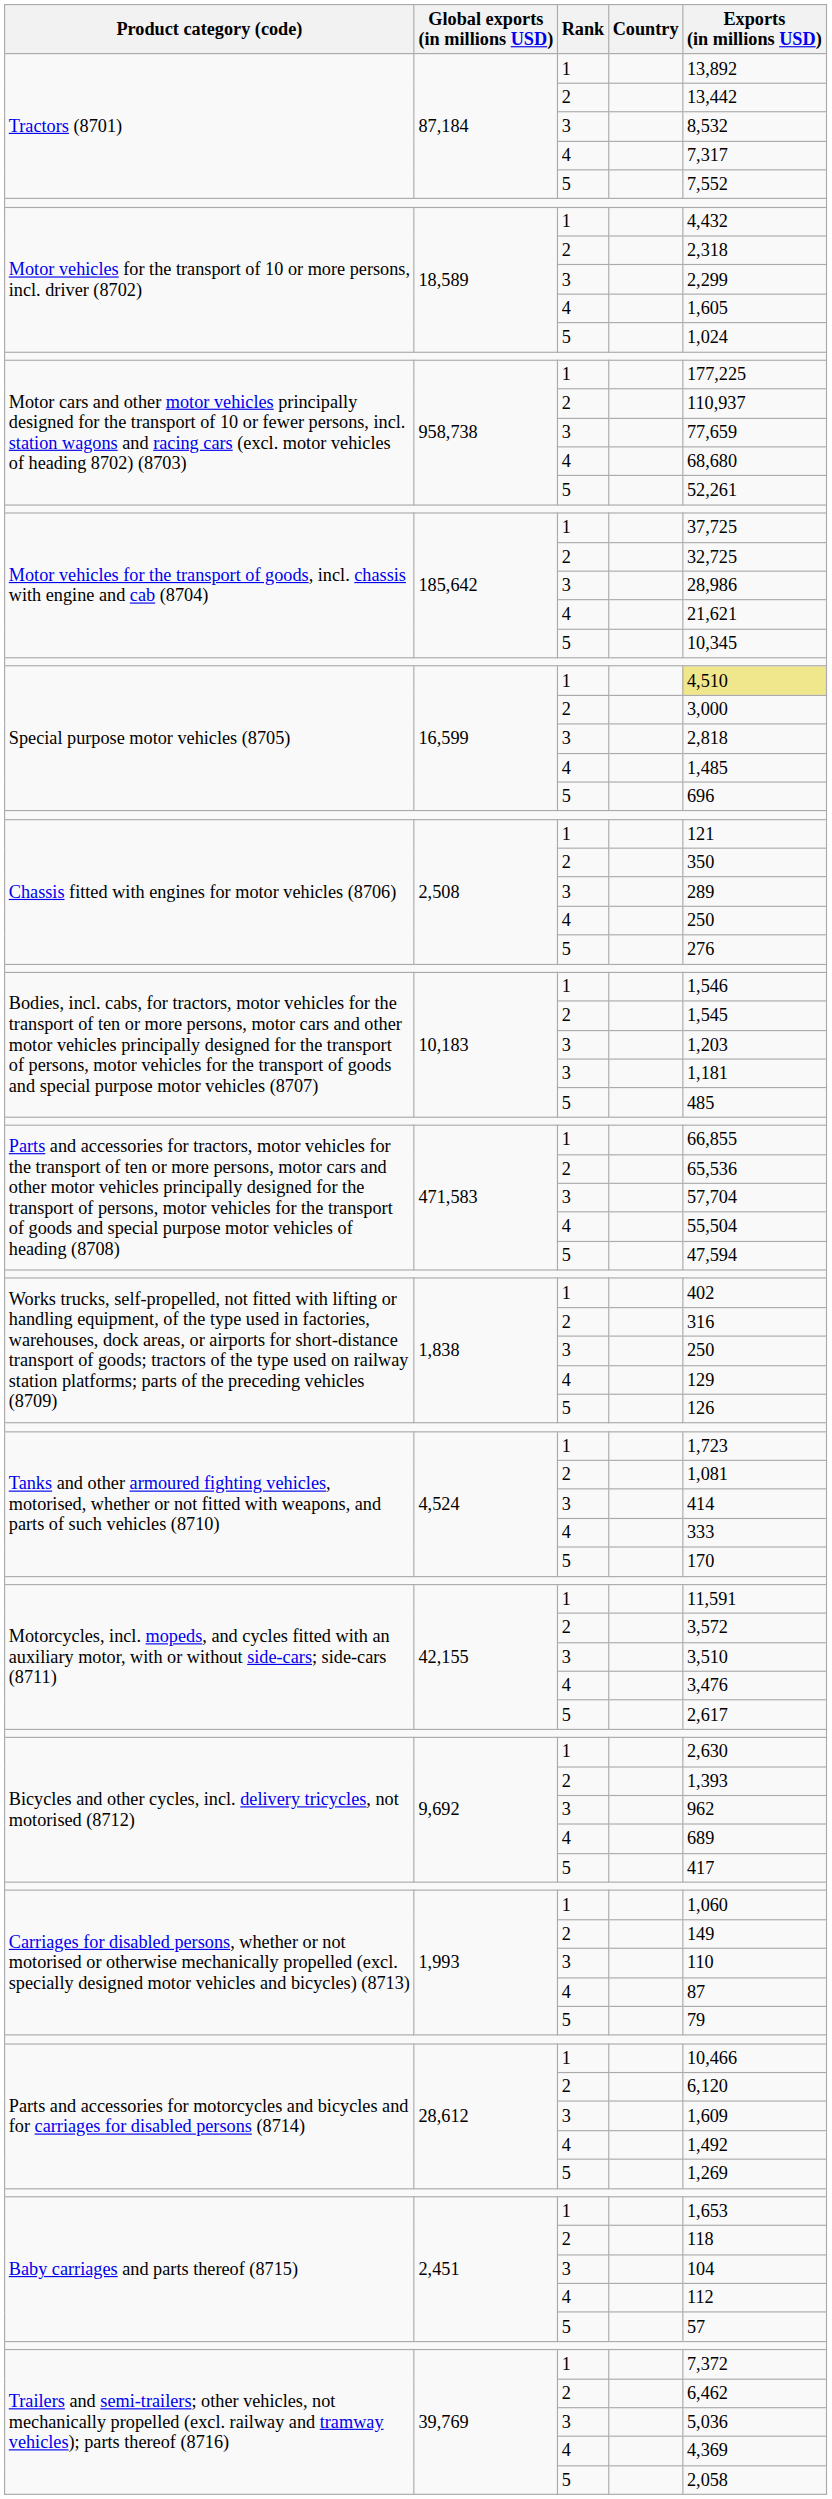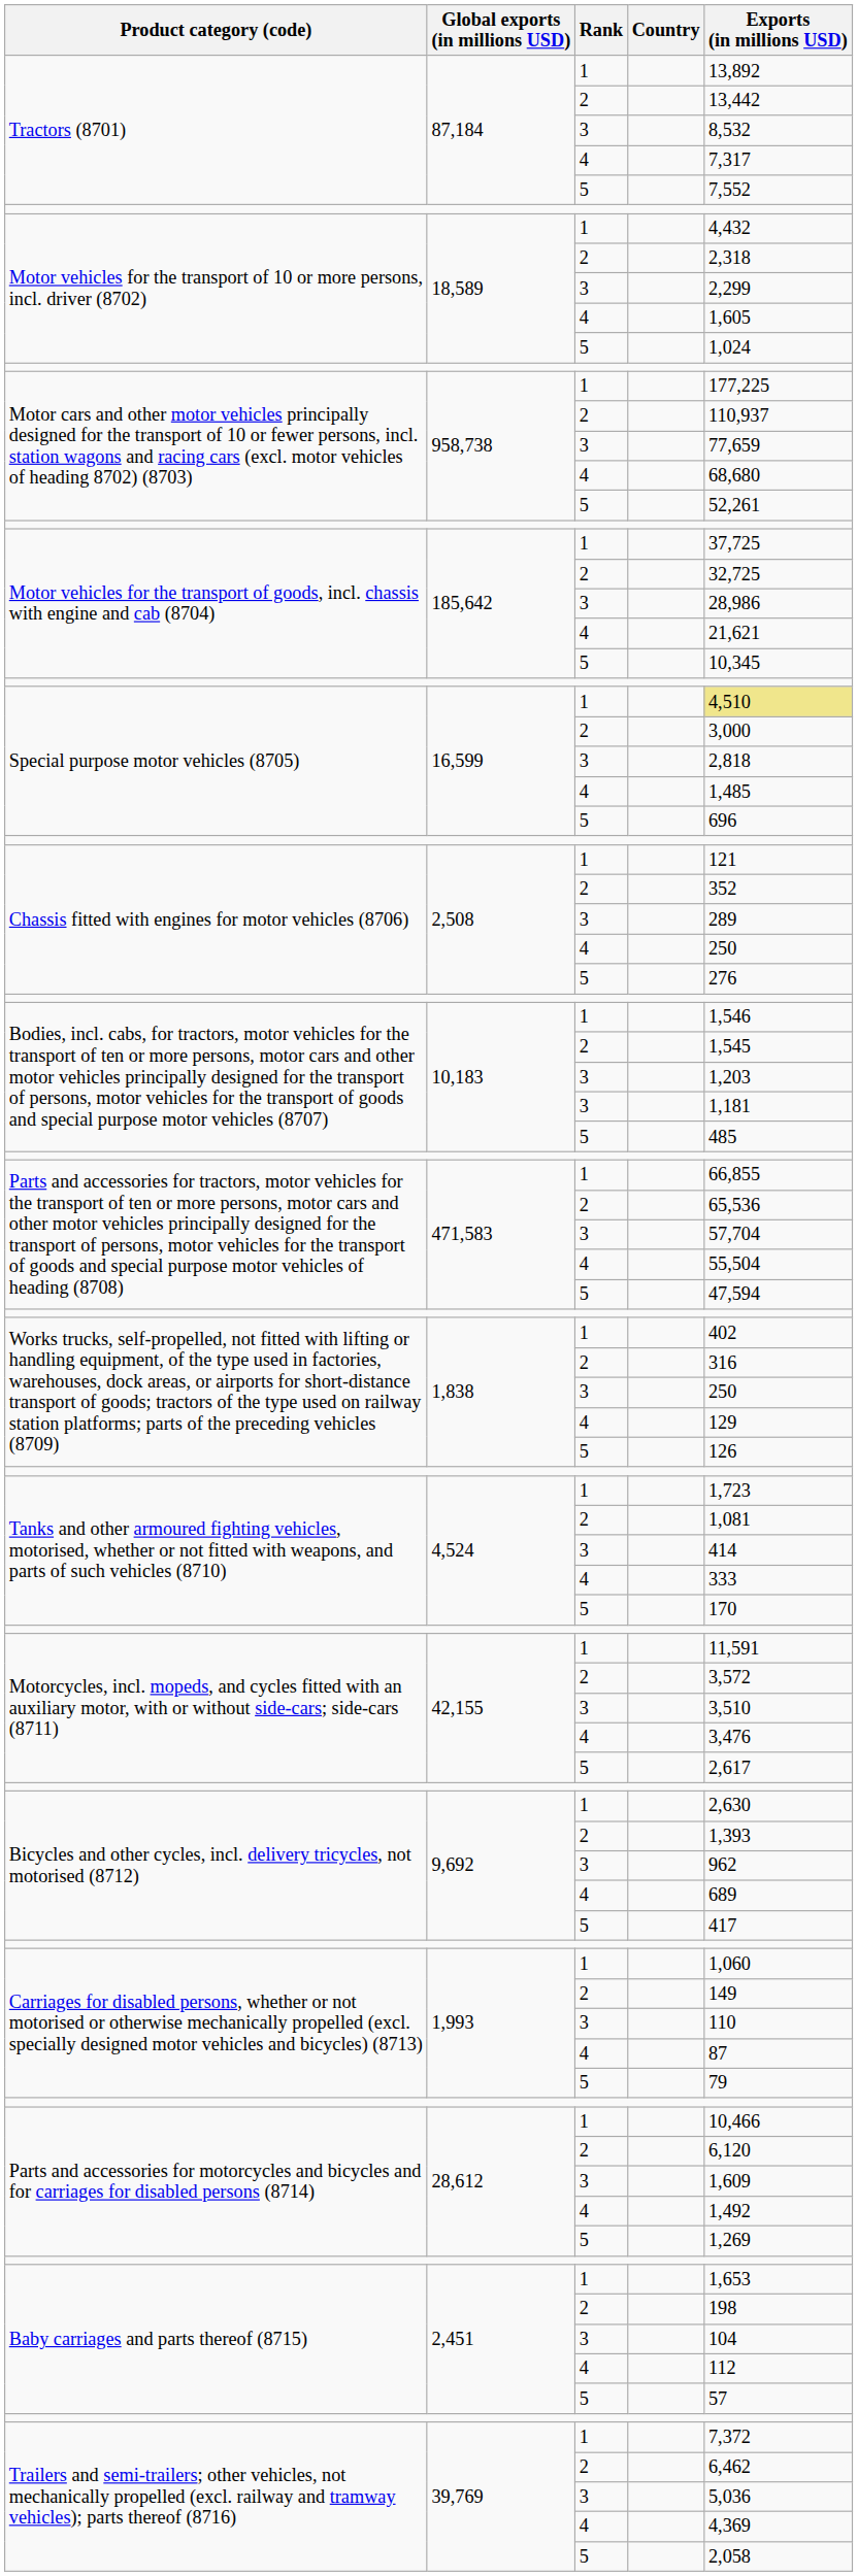Chassis fitted with engines for motor vehicles (8706) / 2 | Exports (in millions USD): 350 -> 352
Baby carriages and parts thereof (8715) / 2 | Exports (in millions USD): 118 -> 198
